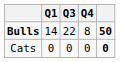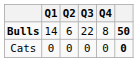+ column: Q2 | 6 | 0
